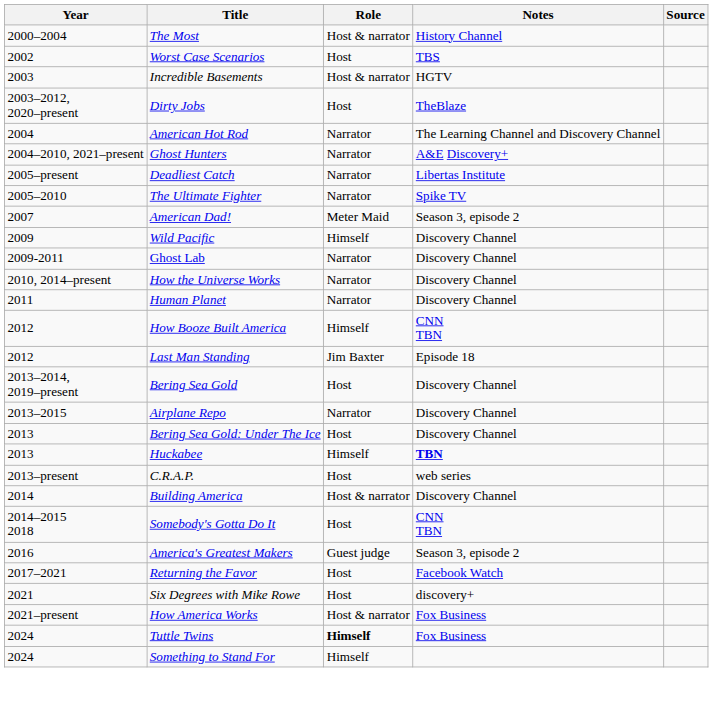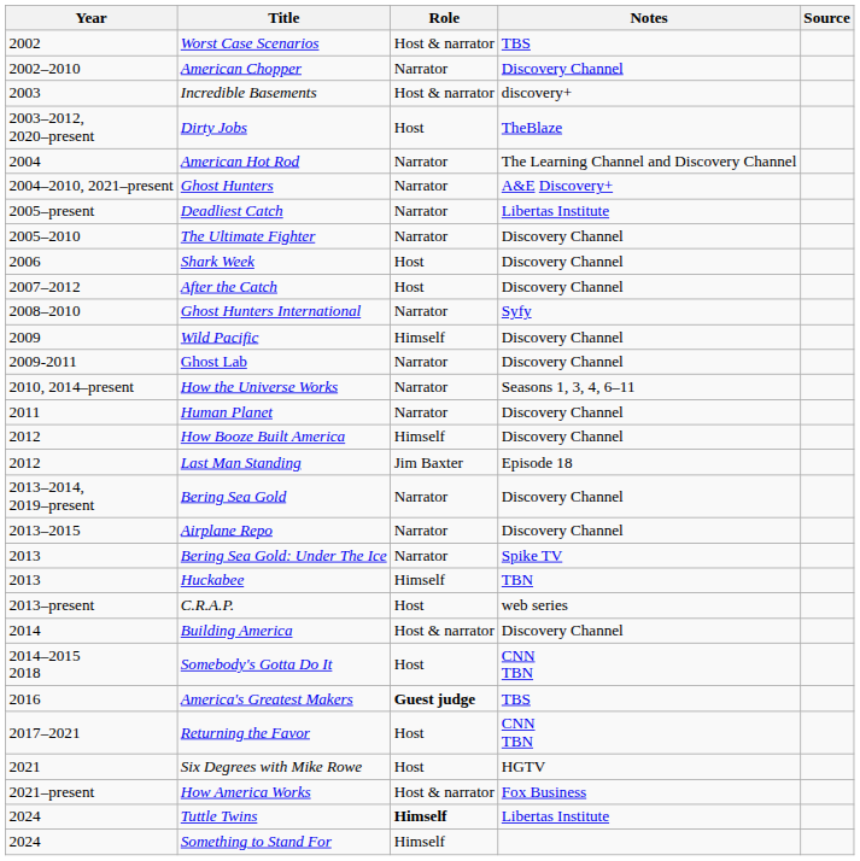- row: 2000–2004 | The Most | Host & narrator | History Channel
Worst Case Scenarios | Role: Host -> Host & narrator
+ row: 2002–2010 | American Chopper | Narrator | Discovery Channel
Incredible Basements | Notes: HGTV -> discovery+
The Ultimate Fighter | Notes: Spike TV -> Discovery Channel
+ row: 2006 | Shark Week | Host | Discovery Channel
+ row: 2007–2012 | After the Catch | Host | Discovery Channel
- row: 2007 | American Dad! | Meter Maid | Season 3, episode 2
+ row: 2008–2010 | Ghost Hunters International | Narrator | Syfy
How the Universe Works | Notes: Discovery Channel -> Seasons 1, 3, 4, 6–11
How Booze Built America | Notes: CNN TBN -> Discovery Channel
Bering Sea Gold | Role: Host -> Narrator
Bering Sea Gold: Under The Ice | Role: Host -> Narrator
Bering Sea Gold: Under The Ice | Notes: Discovery Channel -> Spike TV
Huckabee | Notes: bold -> normal
America's Greatest Makers | Role: normal -> bold
America's Greatest Makers | Notes: Season 3, episode 2 -> TBS
Returning the Favor | Notes: Facebook Watch -> CNN TBN
Six Degrees with Mike Rowe | Notes: discovery+ -> HGTV
Tuttle Twins | Notes: Fox Business -> Libertas Institute
